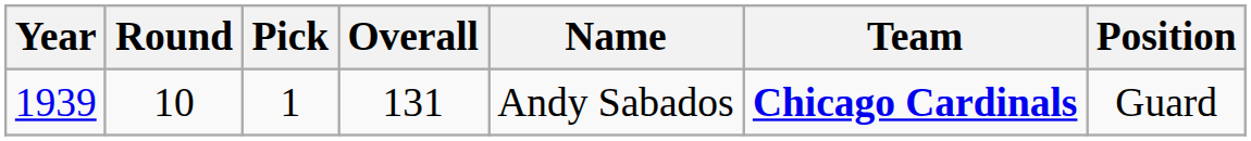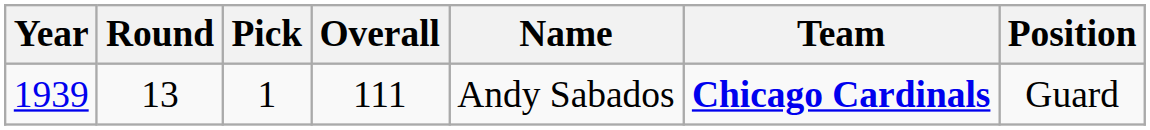1939 | Round: 10 -> 13
1939 | Overall: 131 -> 111
